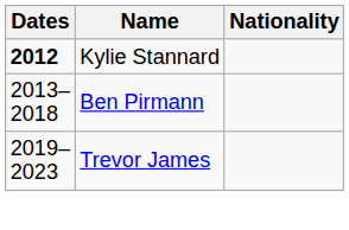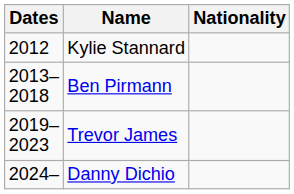Kylie Stannard | Dates: bold -> normal
+ row: 2024– | Danny Dichio
